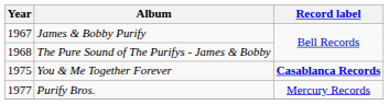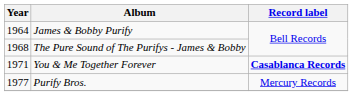James & Bobby Purify | Year: 1967 -> 1964
You & Me Together Forever | Year: 1975 -> 1971
